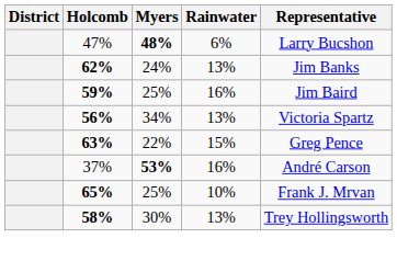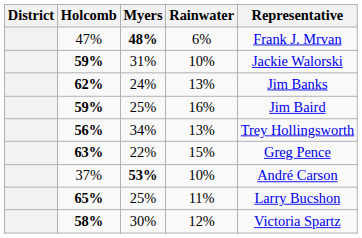47% | Representative: Larry Bucshon -> Frank J. Mrvan
+ row: 59% | 31% | 10% | Jackie Walorski
56% | Representative: Victoria Spartz -> Trey Hollingsworth
37% | Rainwater: 16% -> 10%
65% | Rainwater: 10% -> 11%
65% | Representative: Frank J. Mrvan -> Larry Bucshon
58% | Rainwater: 13% -> 12%
58% | Representative: Trey Hollingsworth -> Victoria Spartz
